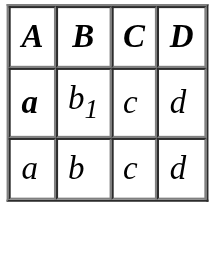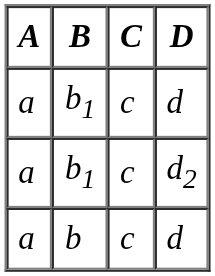b1 / d | A: bold -> normal
+ row: a | b1 | c | d2
